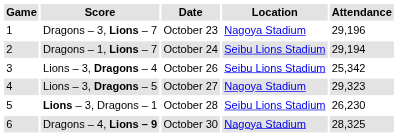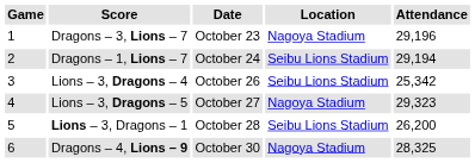Lions – 3, Dragons – 1 | Attendance: 26,230 -> 26,200
